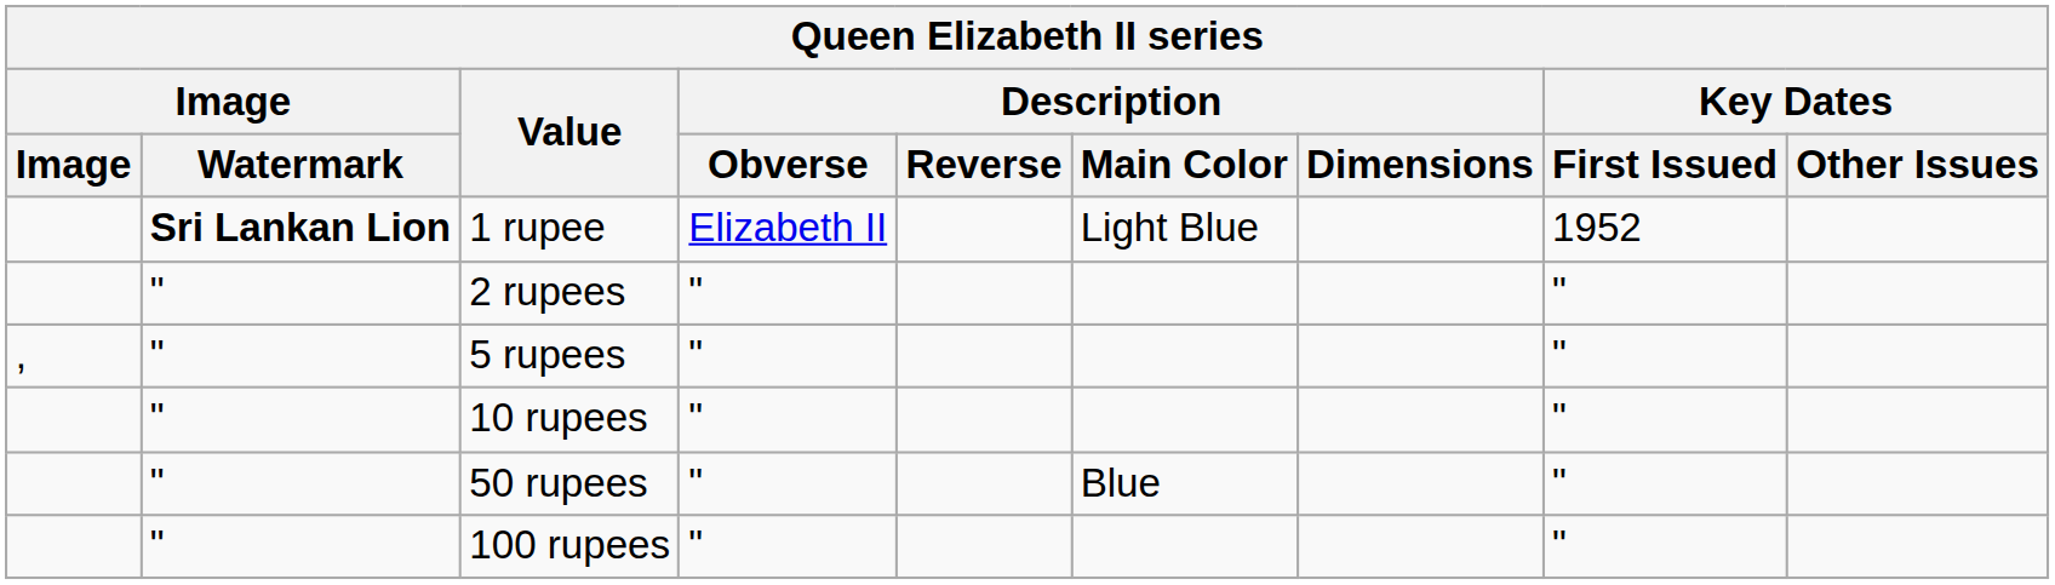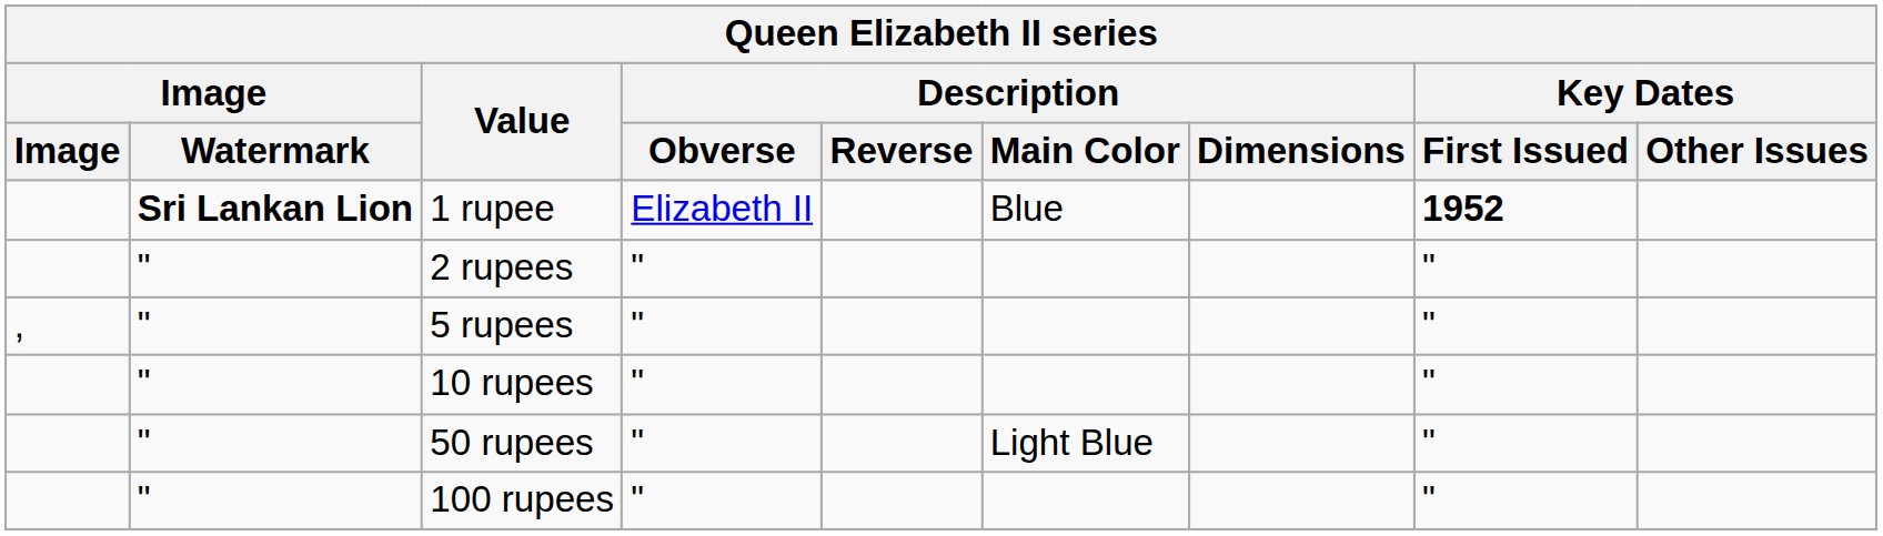1 rupee | Description / Main Color: Light Blue -> Blue
1 rupee | Key Dates / First Issued: normal -> bold
50 rupees | Description / Main Color: Blue -> Light Blue
